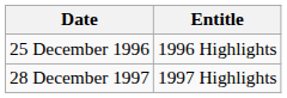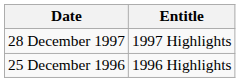rows swapped: 25 December 1996 <-> 28 December 1997
